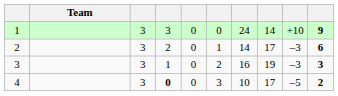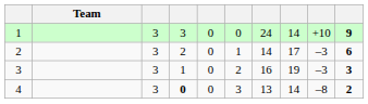4 | column 7: 10 -> 13
4 | column 8: 17 -> 14
4 | column 9: –5 -> –8
